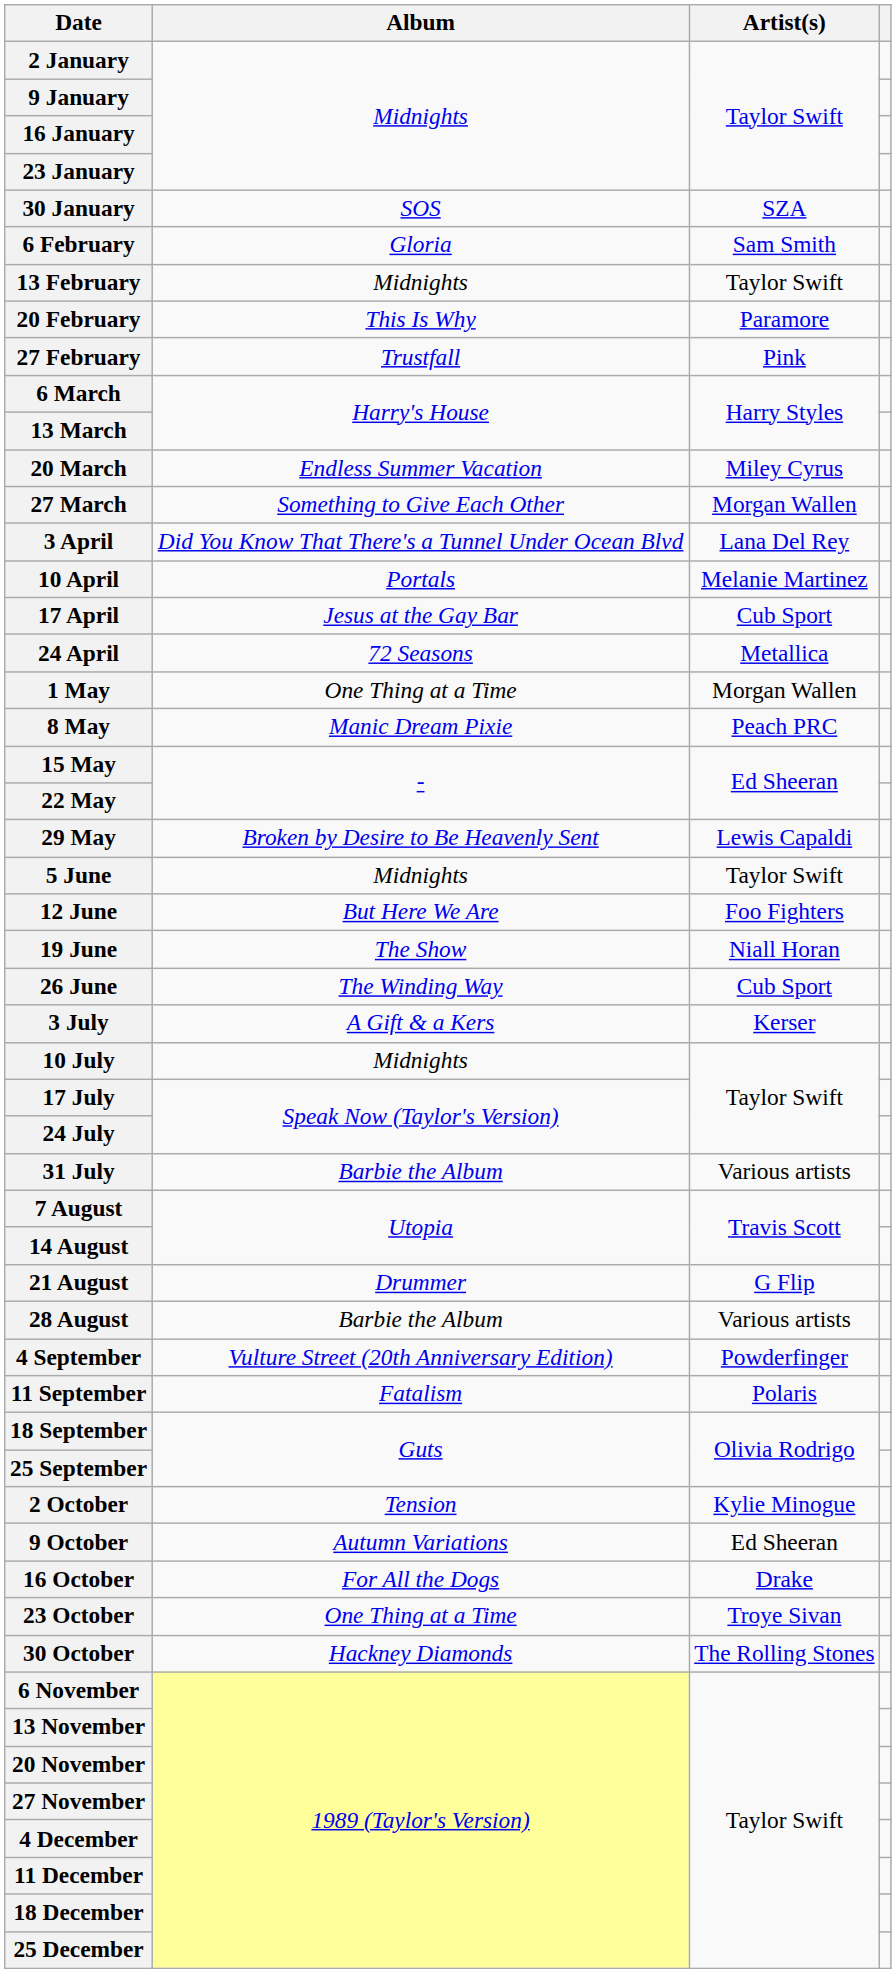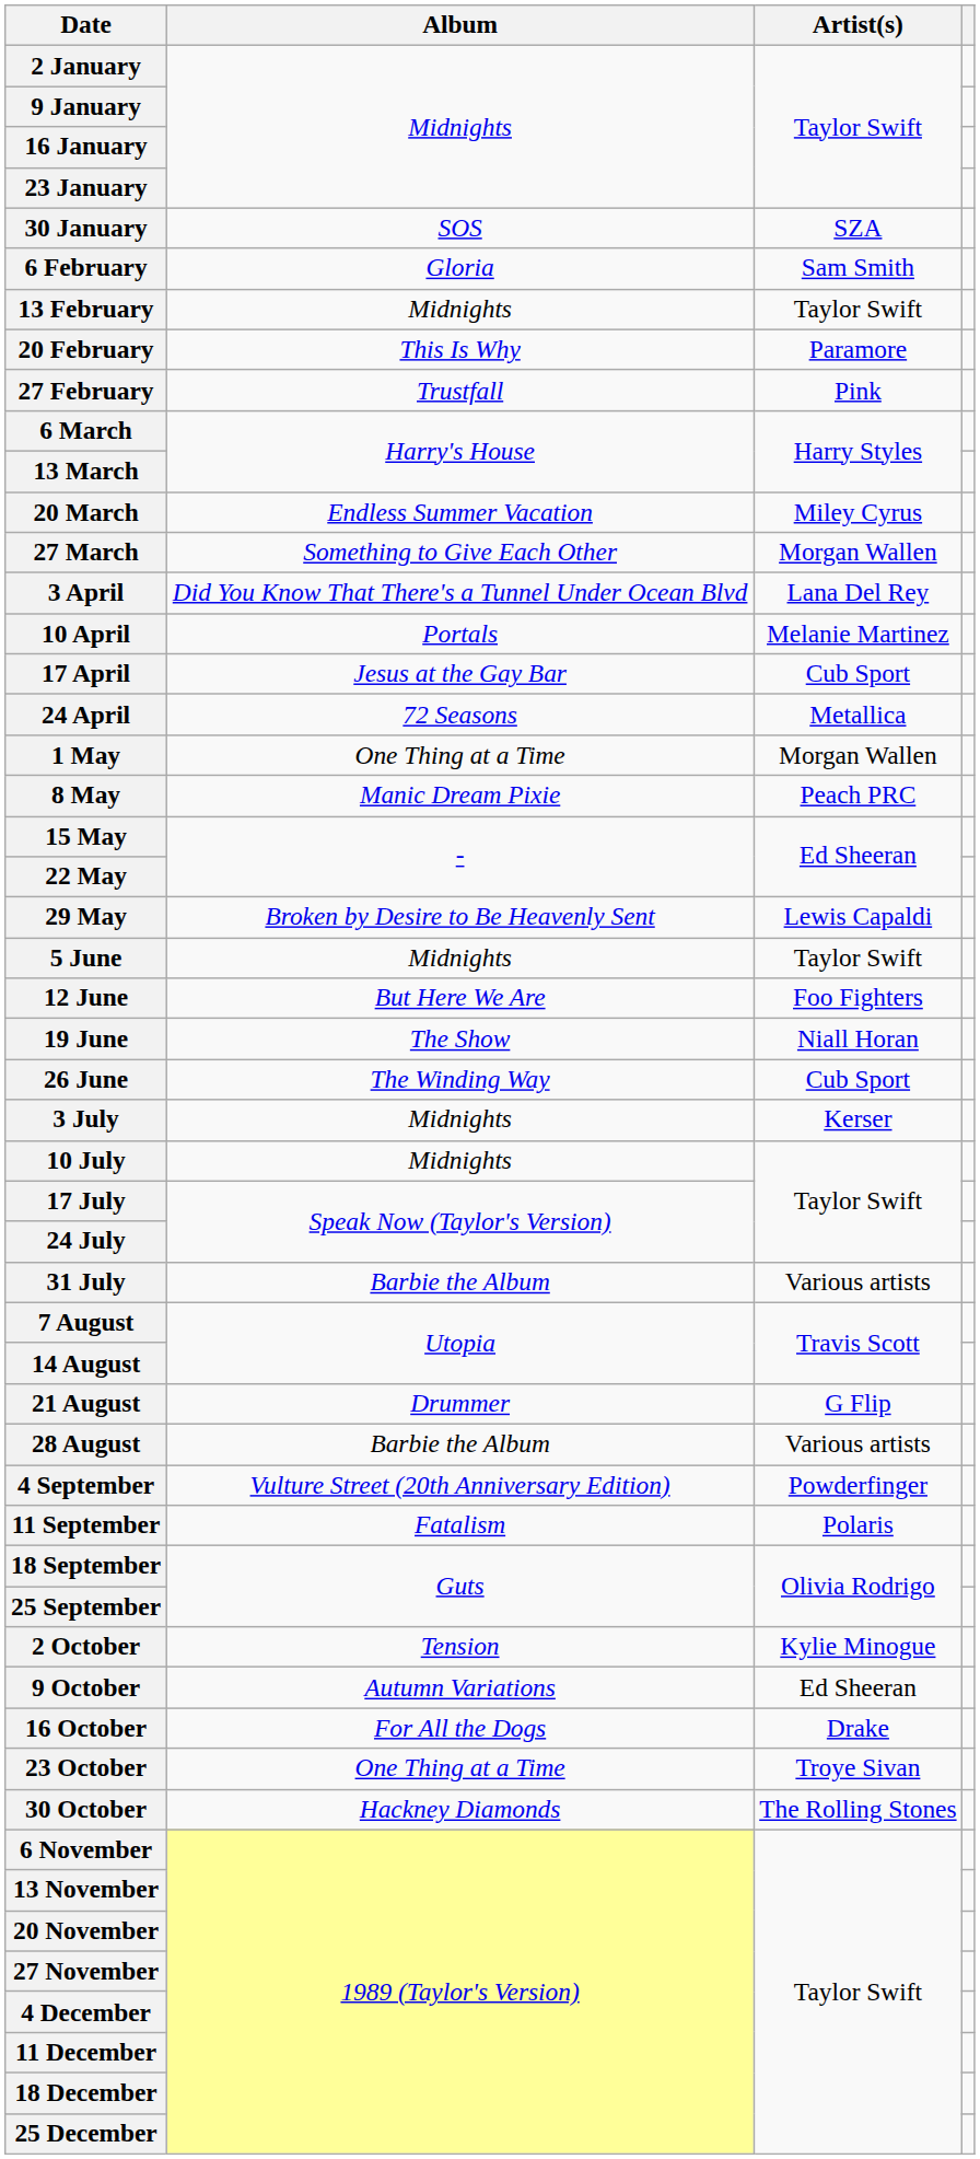3 July | Album: A Gift & a Kers -> Midnights
